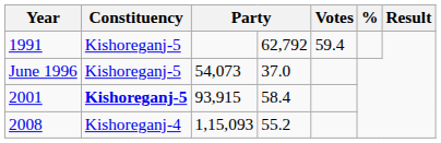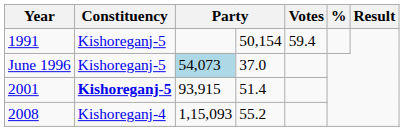1991 | column 4: 62,792 -> 50,154
June 1996 | column 3: no background -> lightblue background
2001 | column 4: 58.4 -> 51.4
